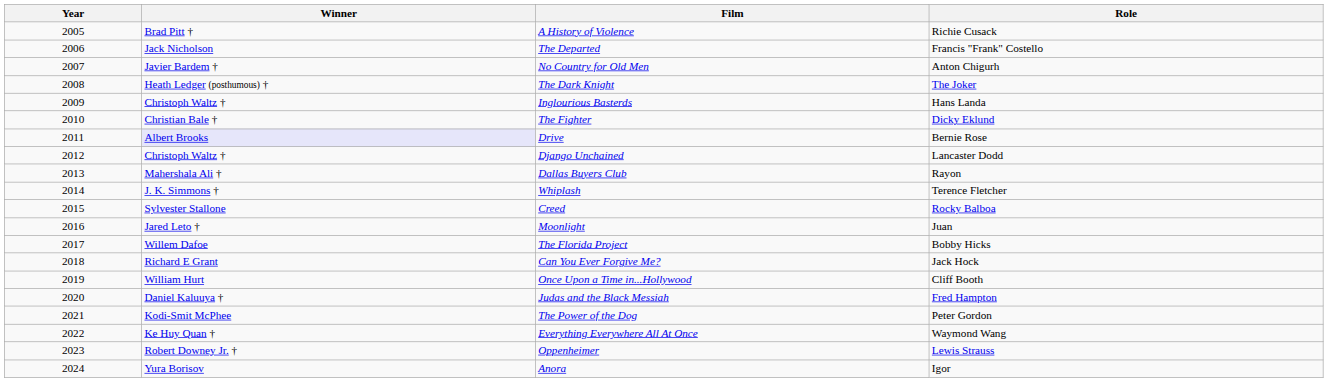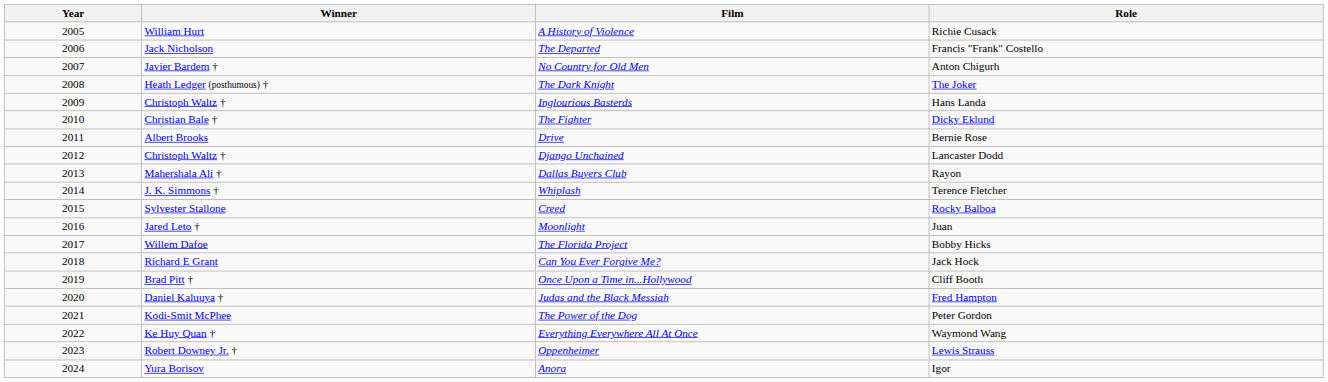A History of Violence | Winner: Brad Pitt † -> William Hurt
Drive | Winner: lavender background -> no background
Once Upon a Time in...Hollywood | Winner: William Hurt -> Brad Pitt †
